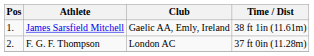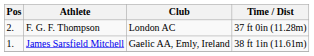rows swapped: James Sarsfield Mitchell <-> F. G. F. Thompson
